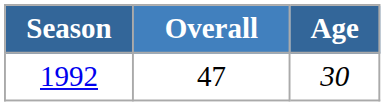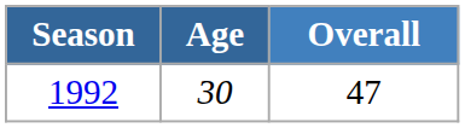columns swapped: Age <-> Overall
